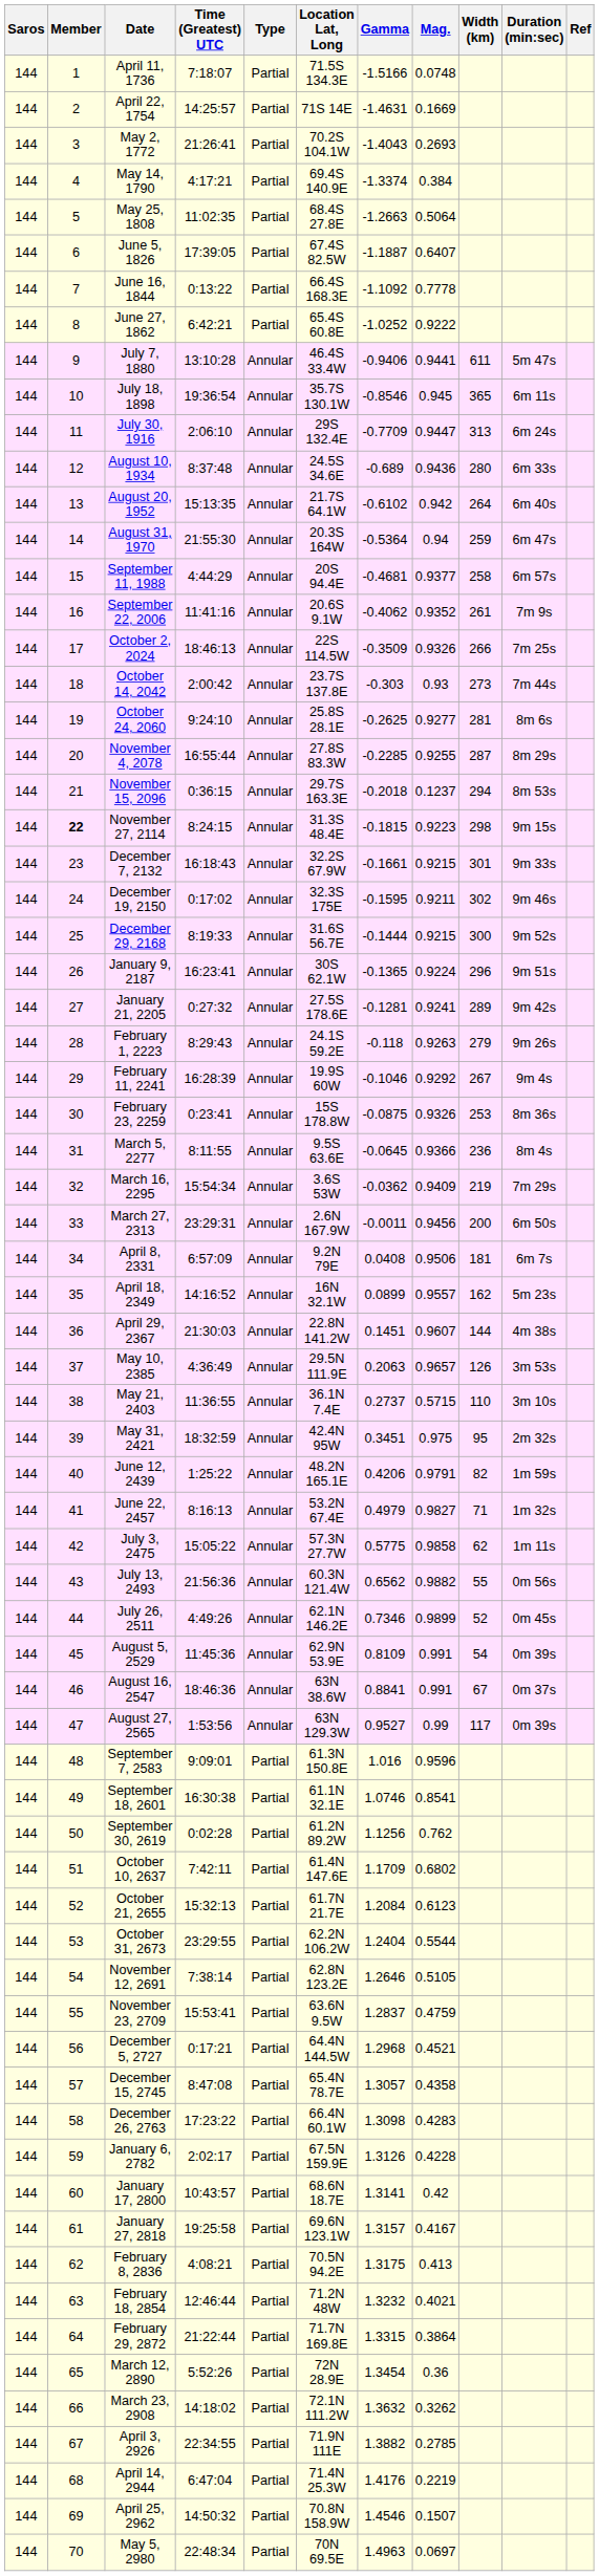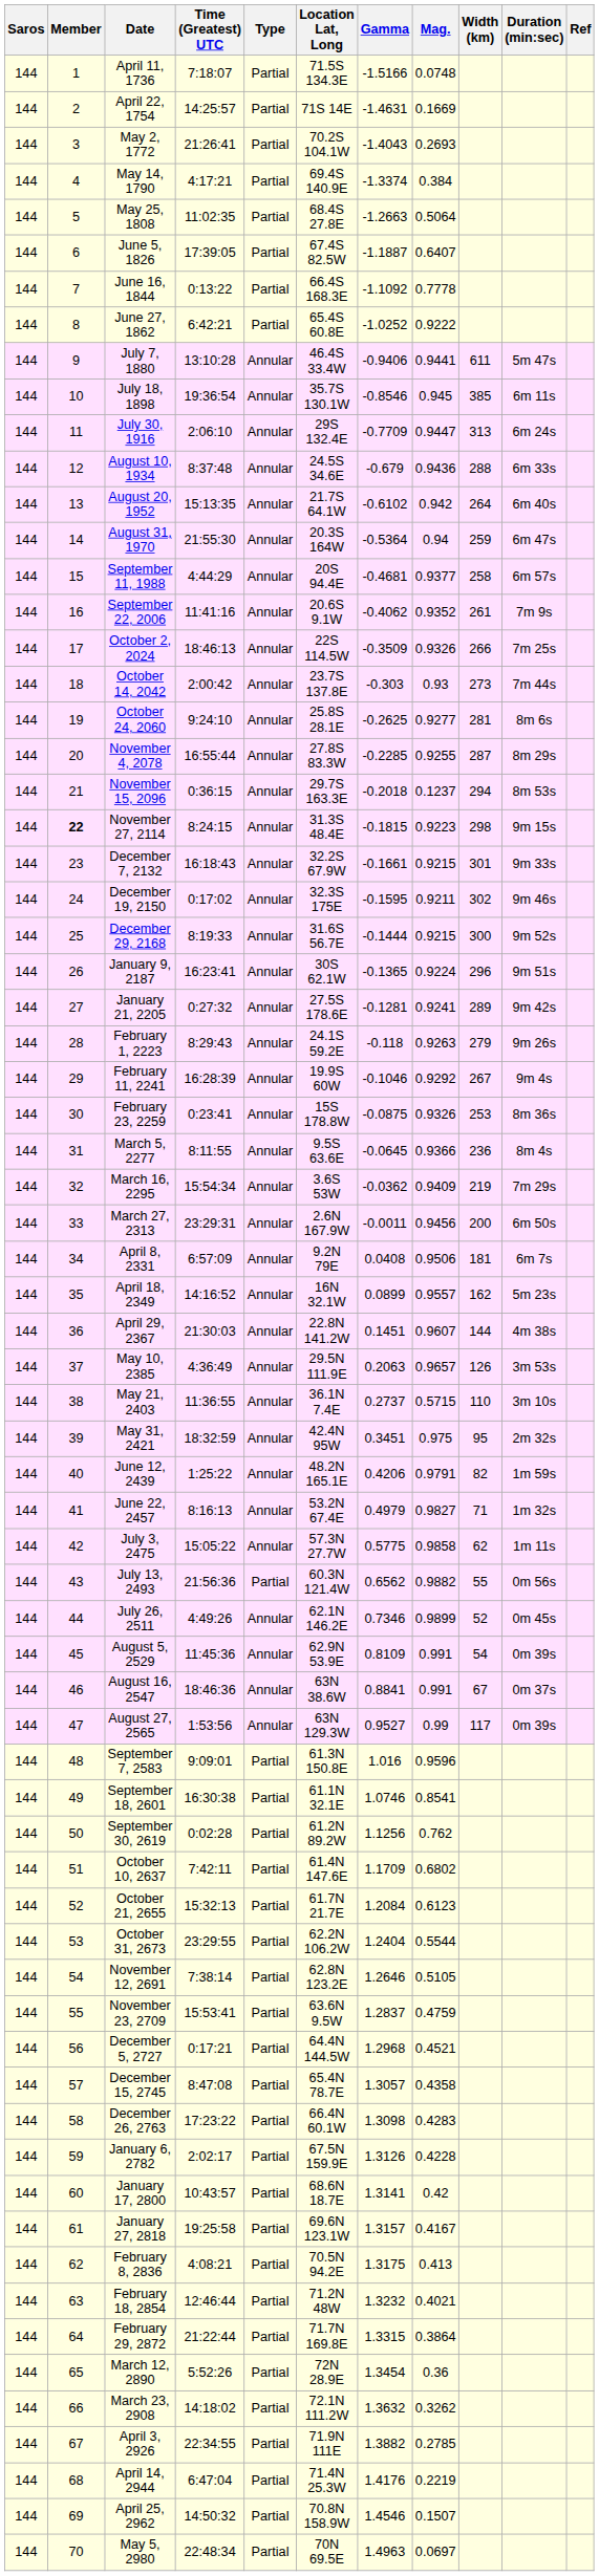July 18, 1898 | Width (km): 365 -> 385
August 10, 1934 | Gamma: -0.689 -> -0.679
August 10, 1934 | Width (km): 280 -> 288
July 13, 2493 | Type: Annular -> Partial
